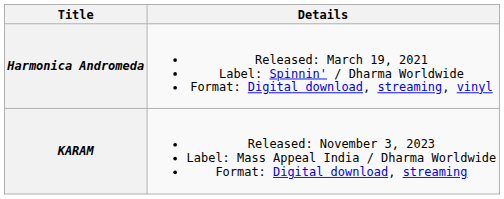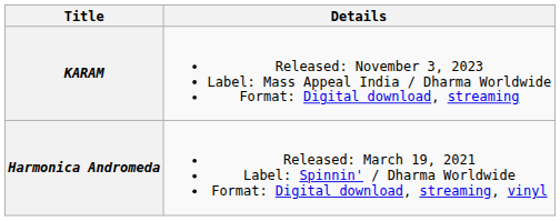rows swapped: Harmonica Andromeda <-> KARAM
